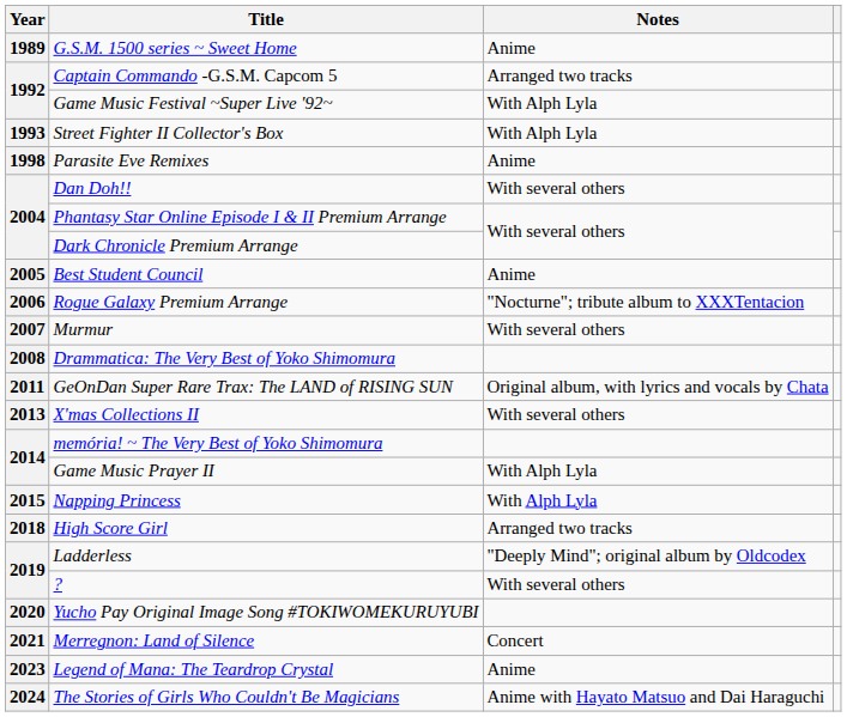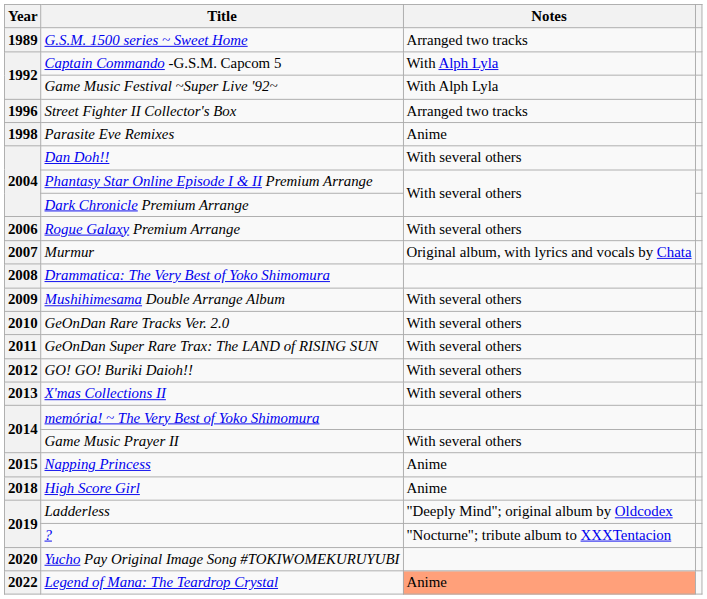G.S.M. 1500 series ~ Sweet Home | Notes: Anime -> Arranged two tracks
Captain Commando -G.S.M. Capcom 5 | Notes: Arranged two tracks -> With Alph Lyla
Street Fighter II Collector's Box | Year: 1993 -> 1996
Street Fighter II Collector's Box | Notes: With Alph Lyla -> Arranged two tracks
- row: 2005 | Best Student Council | Anime
Rogue Galaxy Premium Arrange | Notes: "Nocturne"; tribute album to XXXTentacion -> With several others
Murmur | Notes: With several others -> Original album, with lyrics and vocals by Chata
+ row: 2009 | Mushihimesama Double Arrange Album | With several others
+ row: 2010 | GeOnDan Rare Tracks Ver. 2.0 | With several others
GeOnDan Super Rare Trax: The LAND of RISING SUN | Notes: Original album, with lyrics and vocals by Chata -> With several others
+ row: 2012 | GO! GO! Buriki Daioh!! | With several others
Game Music Prayer II | Notes: With Alph Lyla -> With several others
Napping Princess | Notes: With Alph Lyla -> Anime
High Score Girl | Notes: Arranged two tracks -> Anime
? | Notes: With several others -> "Nocturne"; tribute album to XXXTentacion
- row: 2021 | Merregnon: Land of Silence | Concert
Legend of Mana: The Teardrop Crystal | Year: 2023 -> 2022
Legend of Mana: The Teardrop Crystal | Notes: no background -> lightsalmon background
- row: 2024 | The Stories of Girls Who Couldn't Be Magicians | Anime with Hayato Matsuo and Dai Haraguchi
